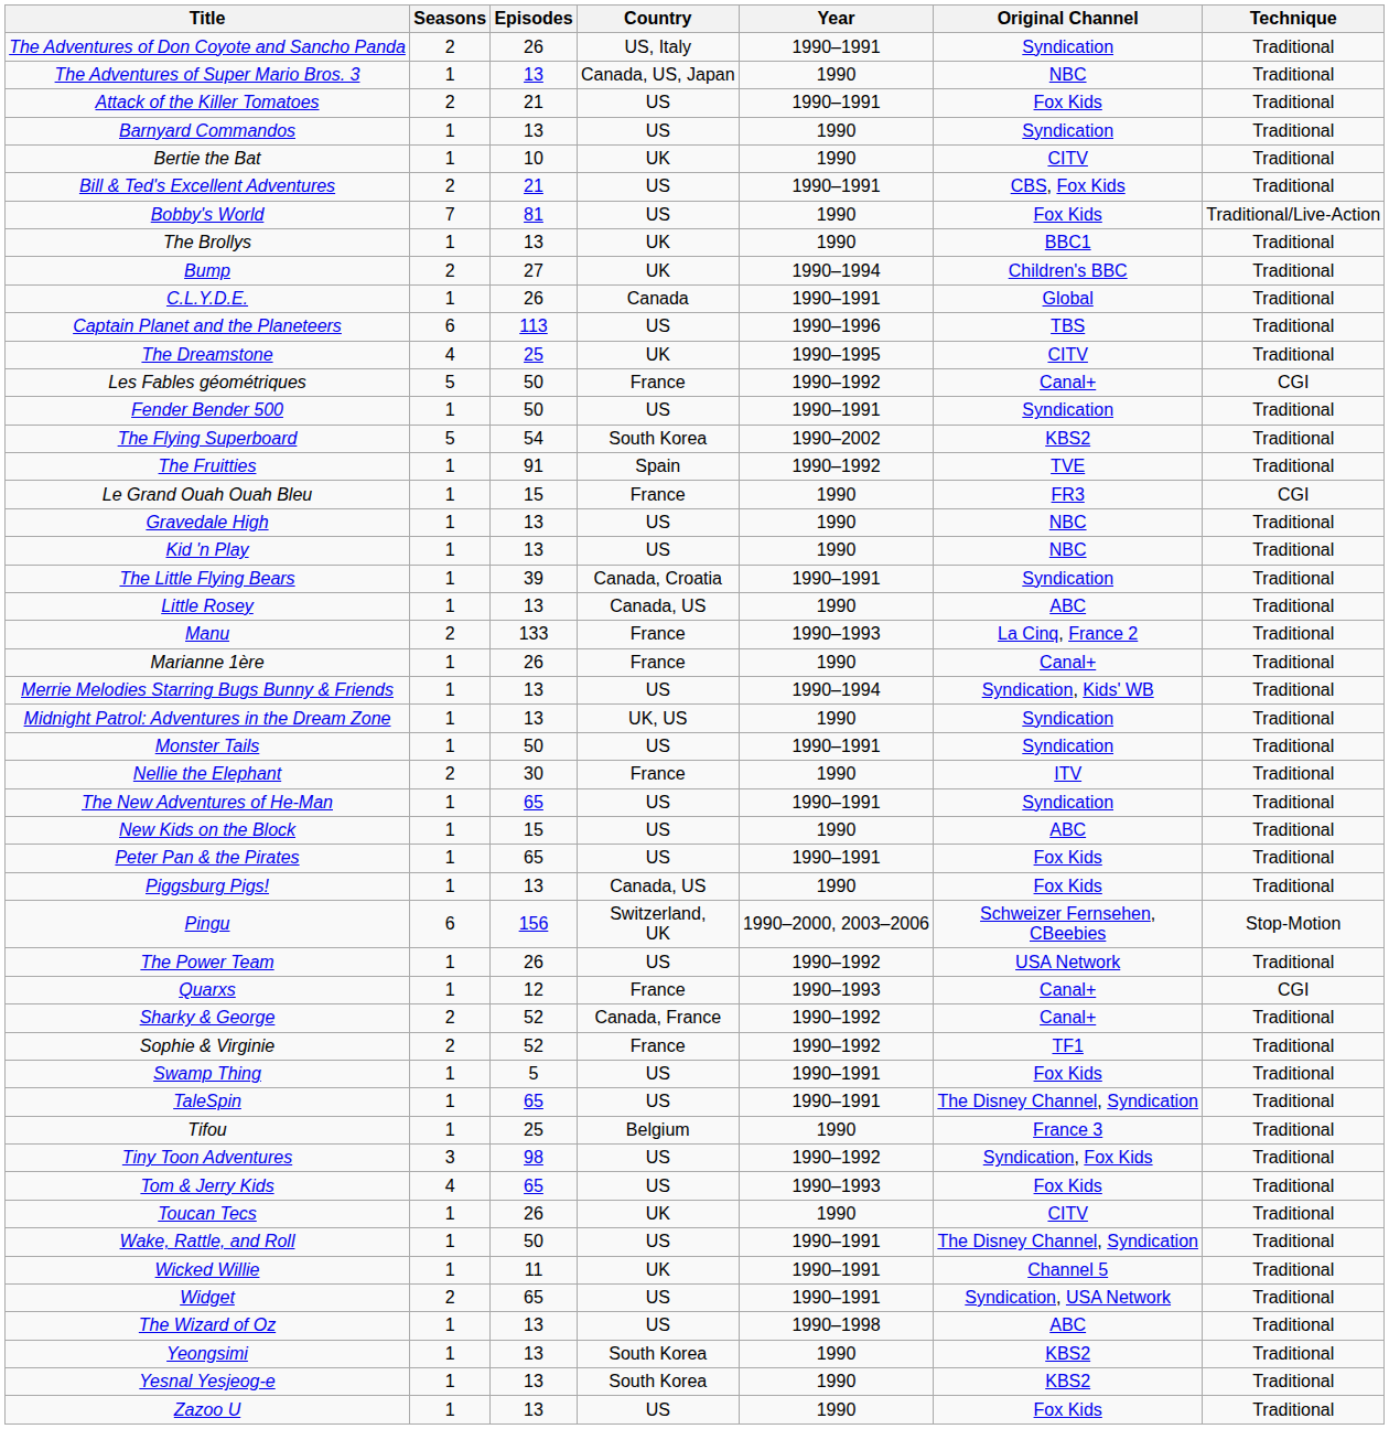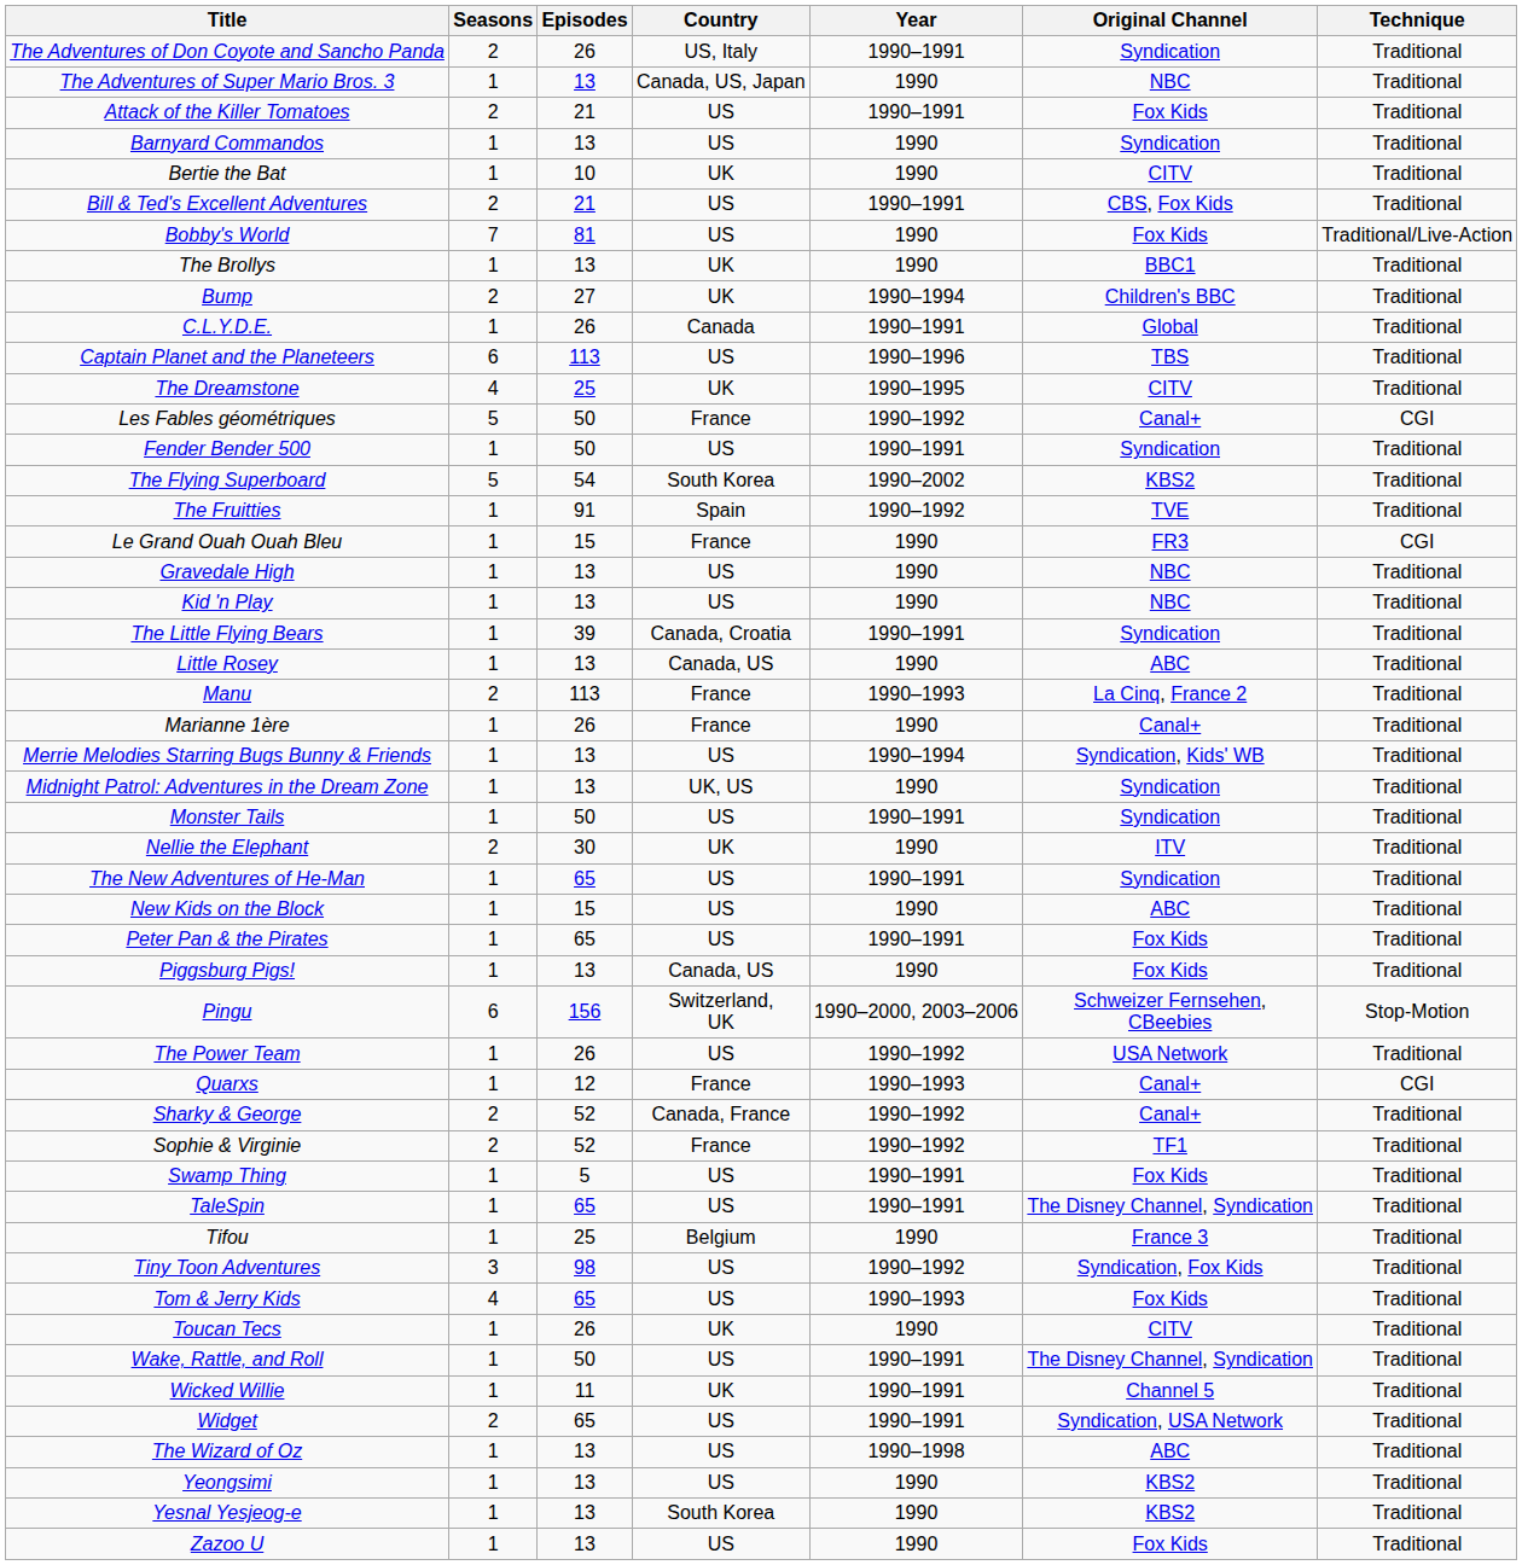Manu | Episodes: 133 -> 113
Nellie the Elephant | Country: France -> UK
Yeongsimi | Country: South Korea -> US
